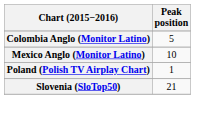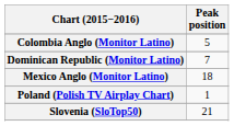+ row: Dominican Republic (Monitor Latino) | 7
Mexico Anglo (Monitor Latino) | Peak position: 10 -> 18
